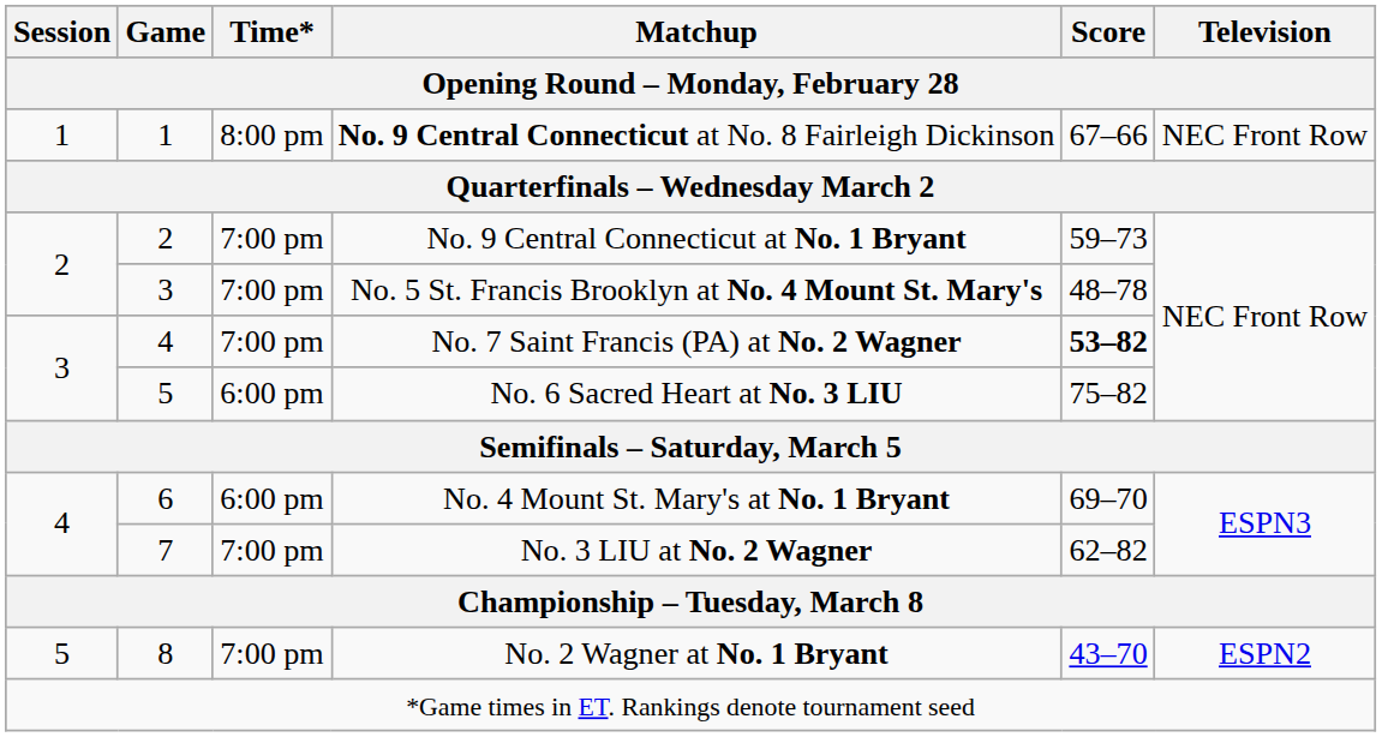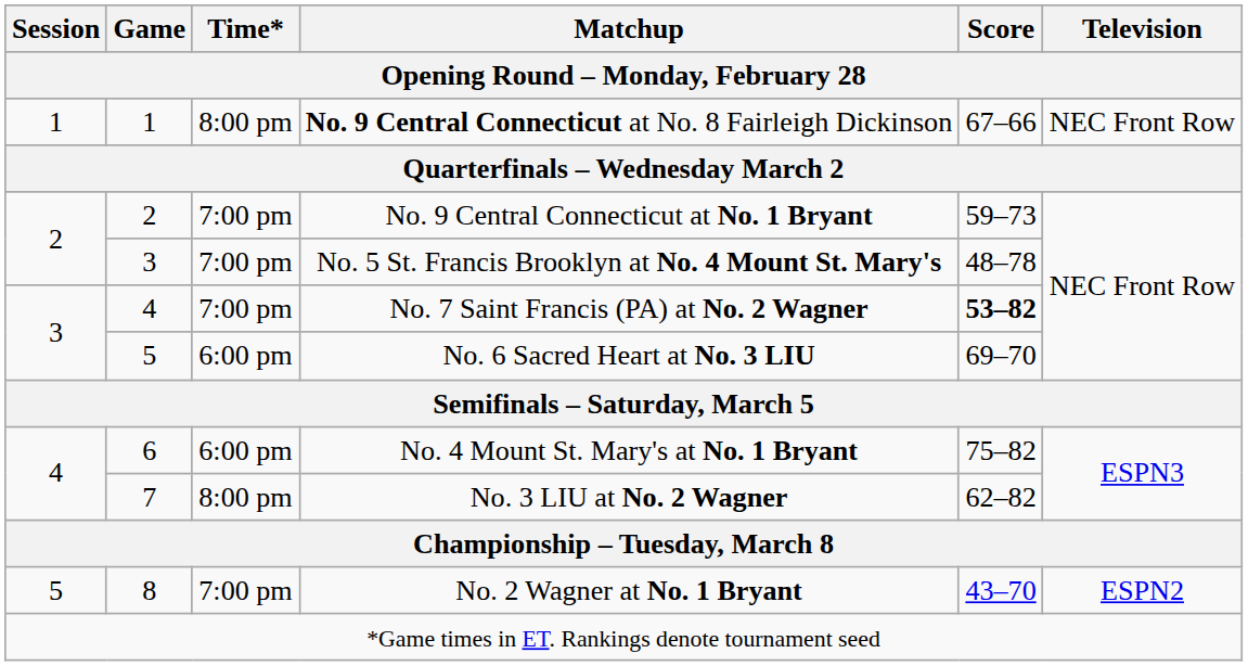No. 6 Sacred Heart at No. 3 LIU | Score: 75–82 -> 69–70
No. 4 Mount St. Mary's at No. 1 Bryant | Score: 69–70 -> 75–82
No. 3 LIU at No. 2 Wagner | Time*: 7:00 pm -> 8:00 pm
